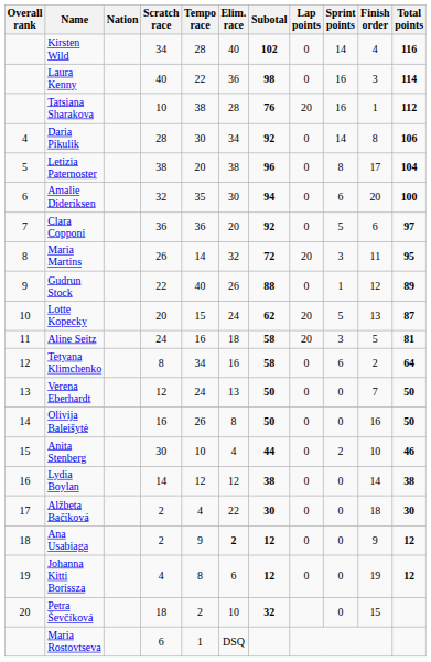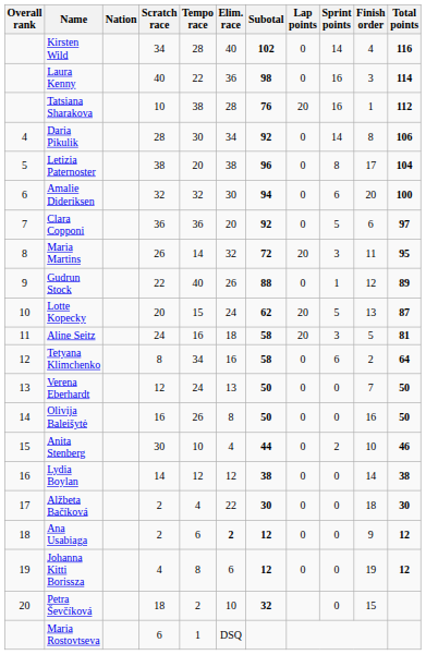Amalie Dideriksen | Tempo race: 35 -> 32
Ana Usabiaga | Tempo race: 9 -> 6
